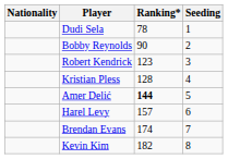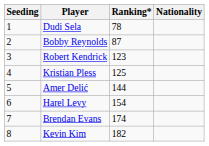columns swapped: Nationality <-> Seeding
Bobby Reynolds | Ranking*: 90 -> 87
Kristian Pless | Ranking*: 128 -> 125
Amer Delić | Ranking*: bold -> normal
Harel Levy | Ranking*: 157 -> 154
